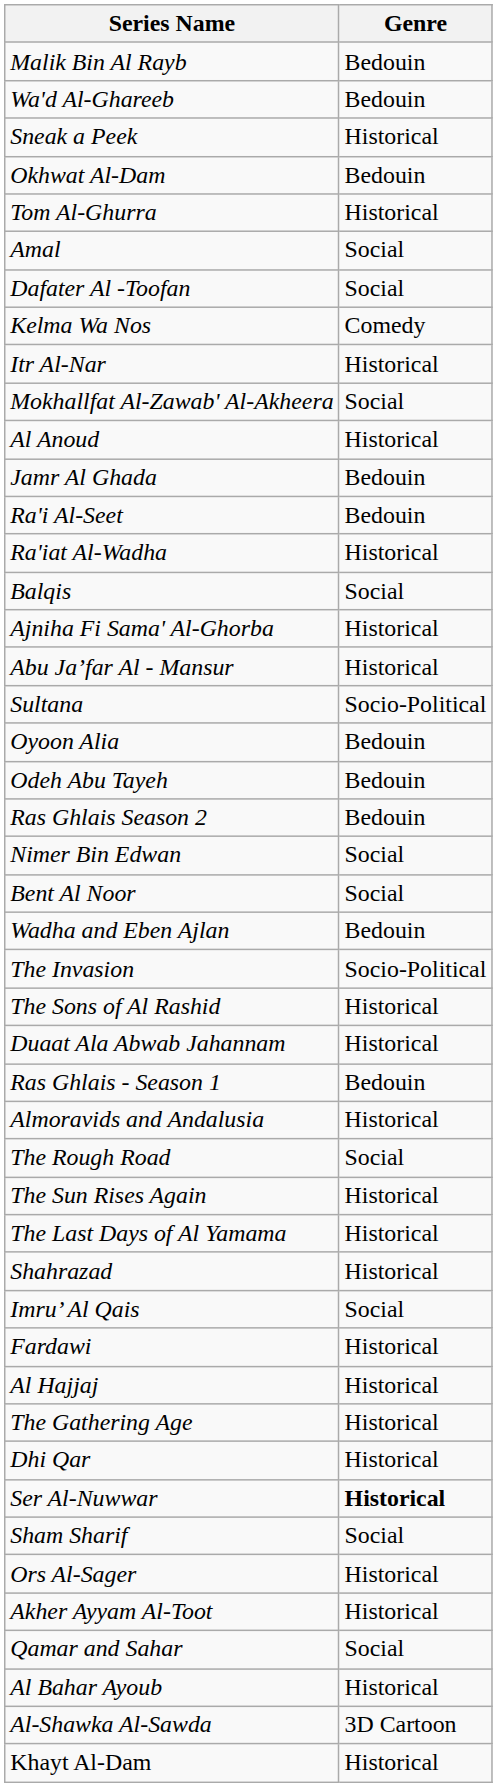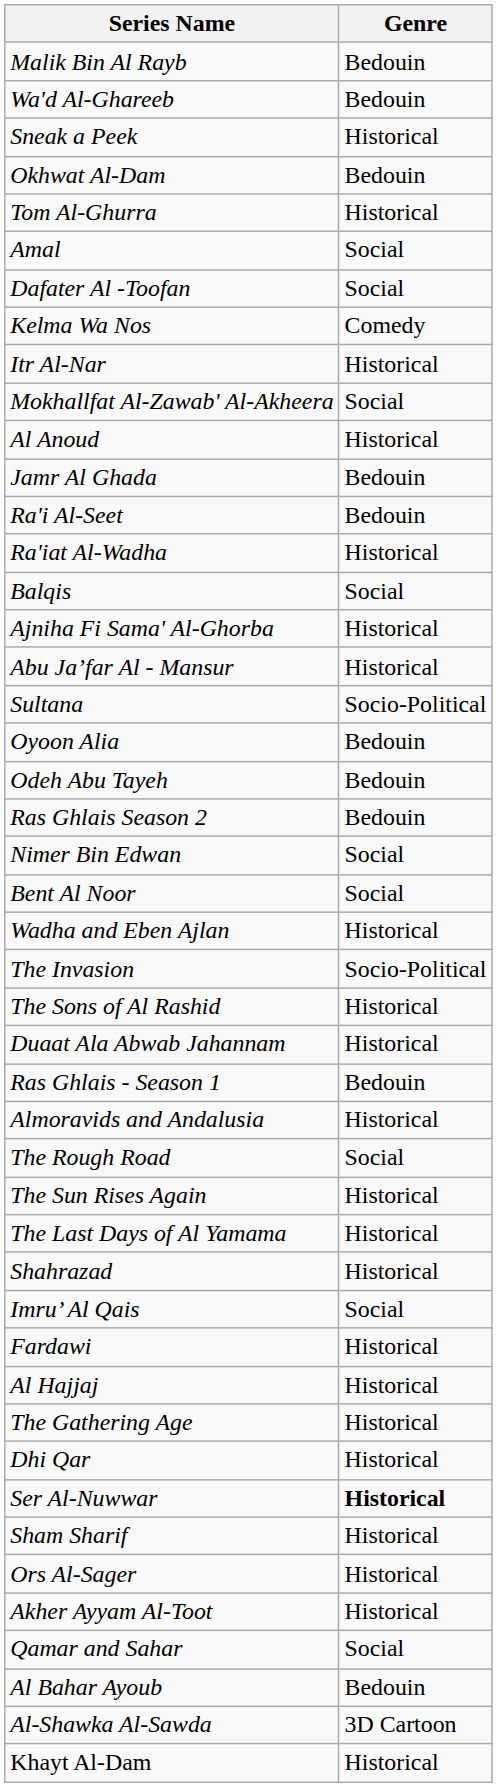Wadha and Eben Ajlan | Genre: Bedouin -> Historical
Sham Sharif | Genre: Social -> Historical
Al Bahar Ayoub | Genre: Historical -> Bedouin
